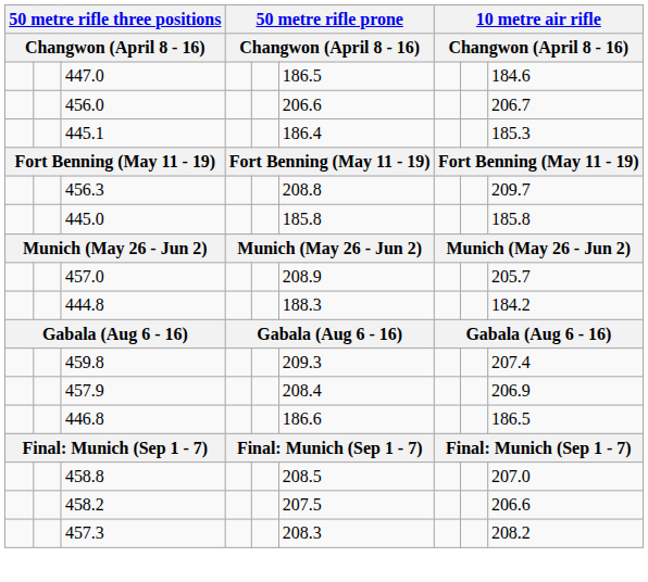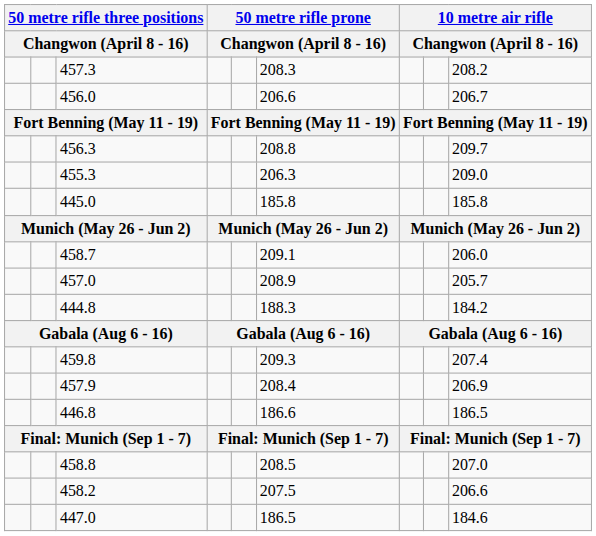rows swapped: 457.3 <-> 447.0
- row: 445.1 | 186.4 | 185.3
+ row: 455.3 | 206.3 | 209.0
+ row: 458.7 | 209.1 | 206.0
